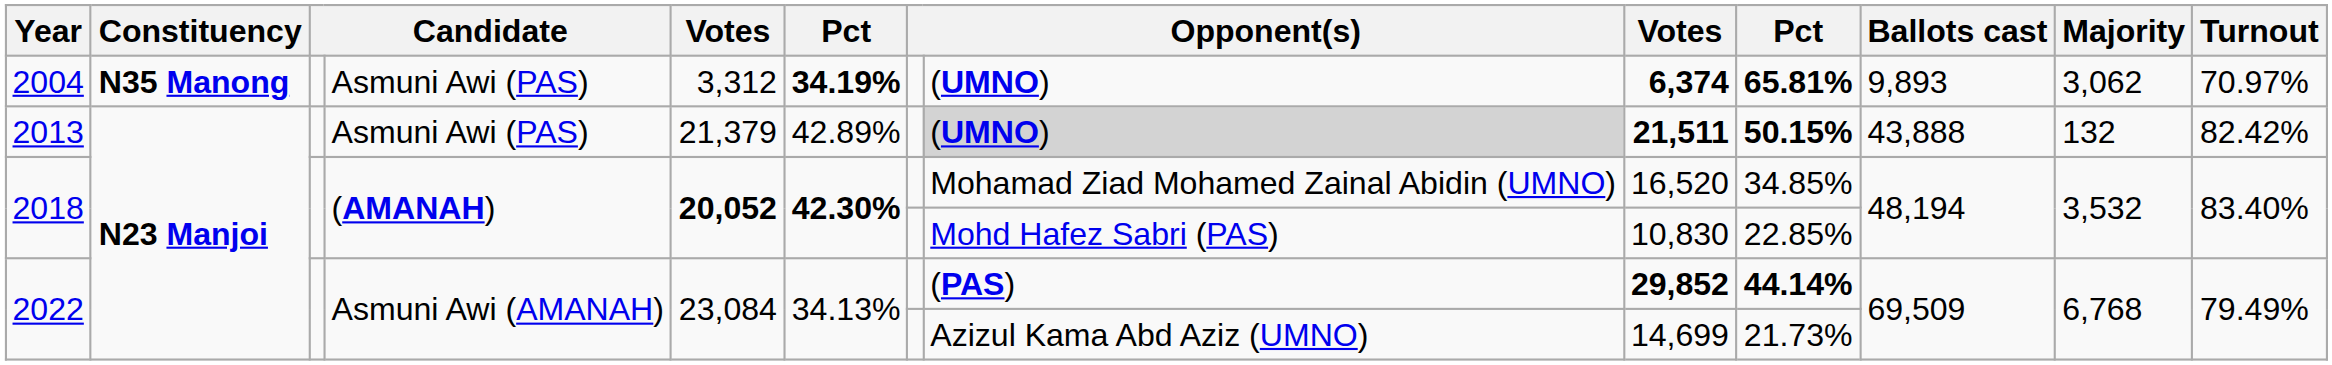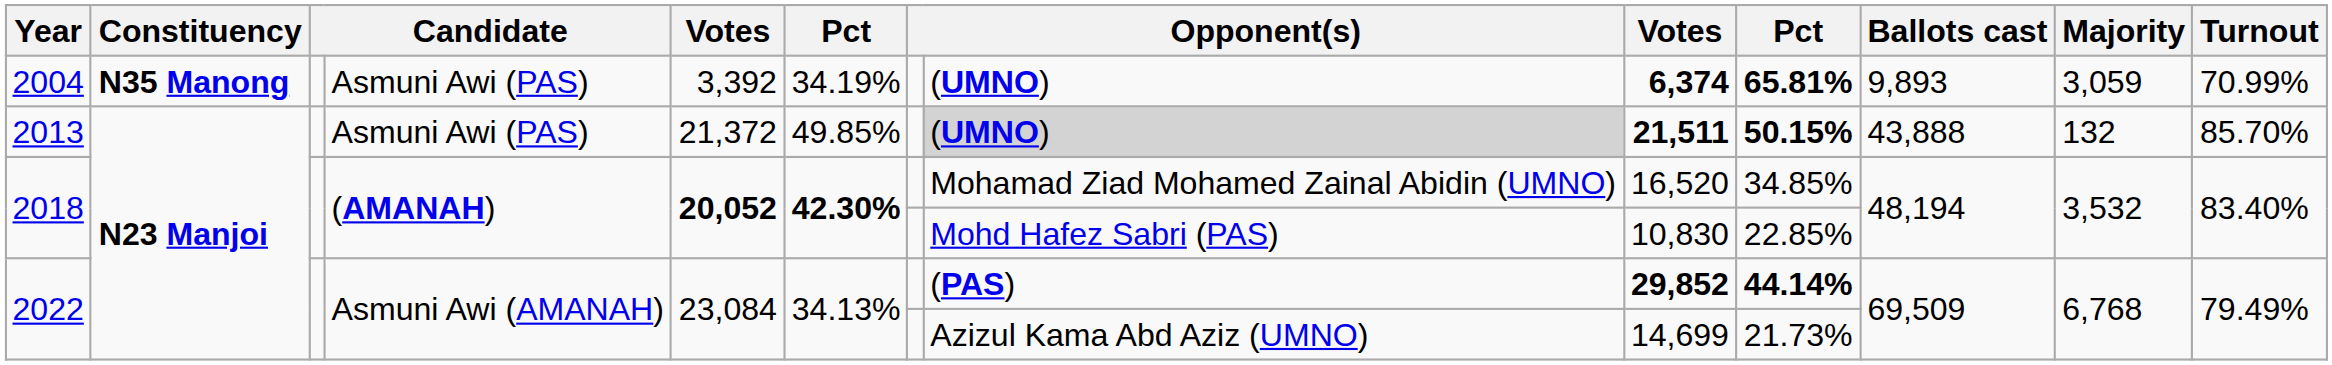2004 | column 5: 3,312 -> 3,392
2004 | column 6: bold -> normal
2004 | Majority: 3,062 -> 3,059
2004 | Turnout: 70.97% -> 70.99%
2013 | column 5: 21,379 -> 21,372
2013 | column 6: 42.89% -> 49.85%
2013 | Turnout: 82.42% -> 85.70%
